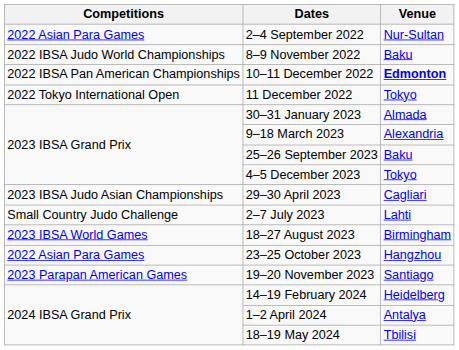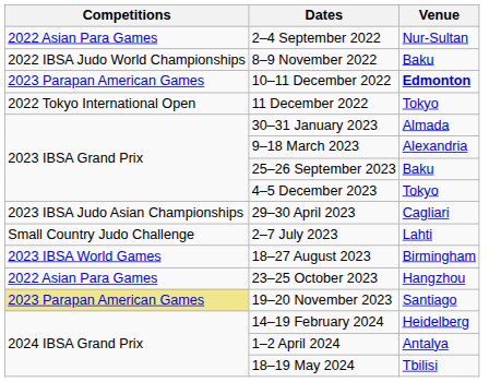10–11 December 2022 | Competitions: 2022 IBSA Pan American Championships -> 2023 Parapan American Games
19–20 November 2023 | Competitions: no background -> khaki background
